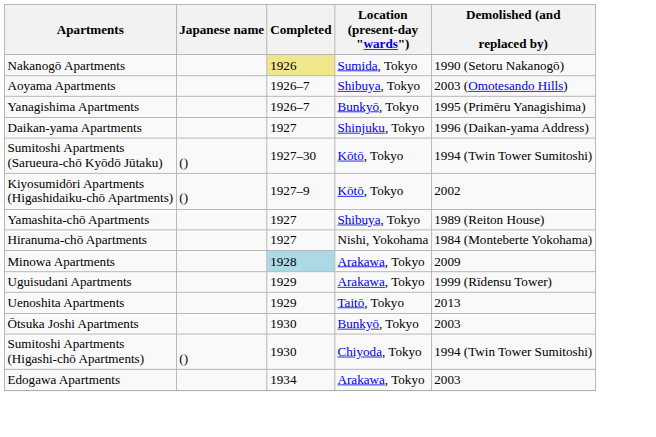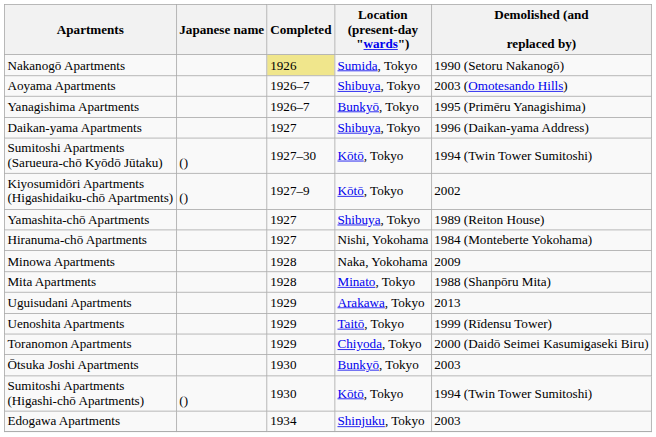Daikan-yama Apartments | Location (present-day "wards"): Shinjuku, Tokyo -> Shibuya, Tokyo
Minowa Apartments | Completed: lightblue background -> no background
Minowa Apartments | Location (present-day "wards"): Arakawa, Tokyo -> Naka, Yokohama
+ row: Mita Apartments | 1928 | Minato, Tokyo | 1988 (Shanpōru Mita)
Uguisudani Apartments | Demolished (and replaced by): 1999 (Rīdensu Tower) -> 2013
Uenoshita Apartments | Demolished (and replaced by): 2013 -> 1999 (Rīdensu Tower)
+ row: Toranomon Apartments | 1929 | Chiyoda, Tokyo | 2000 (Daidō Seimei Kasumigaseki Biru)
Sumitoshi Apartments (Higashi-chō Apartments) | Location (present-day "wards"): Chiyoda, Tokyo -> Kōtō, Tokyo
Edogawa Apartments | Location (present-day "wards"): Arakawa, Tokyo -> Shinjuku, Tokyo
